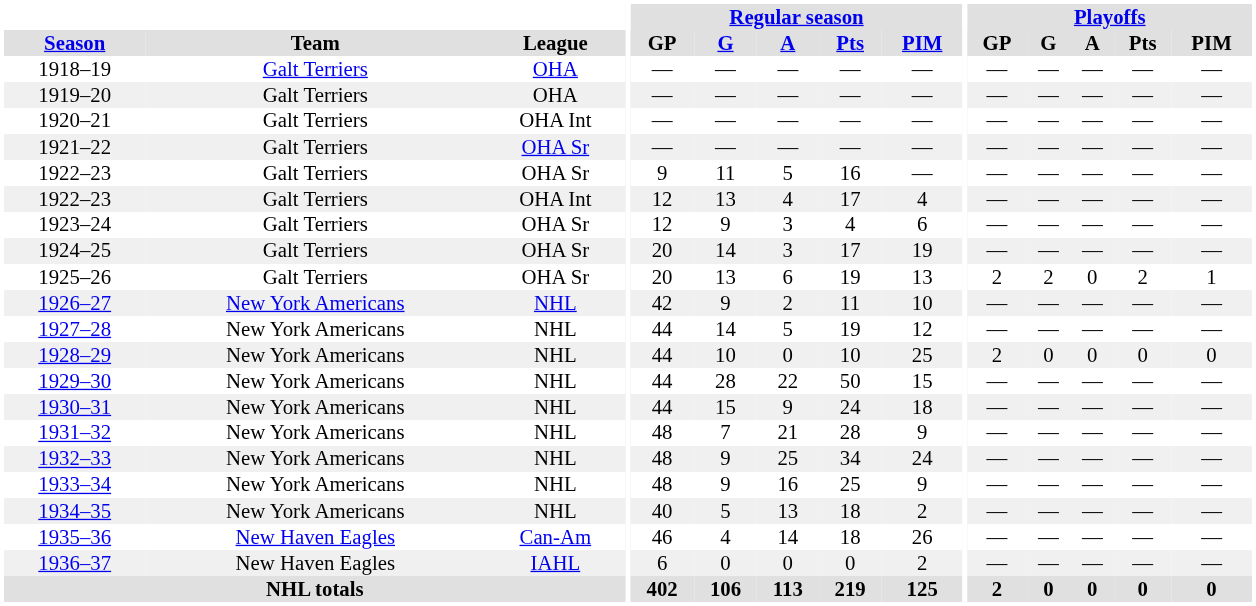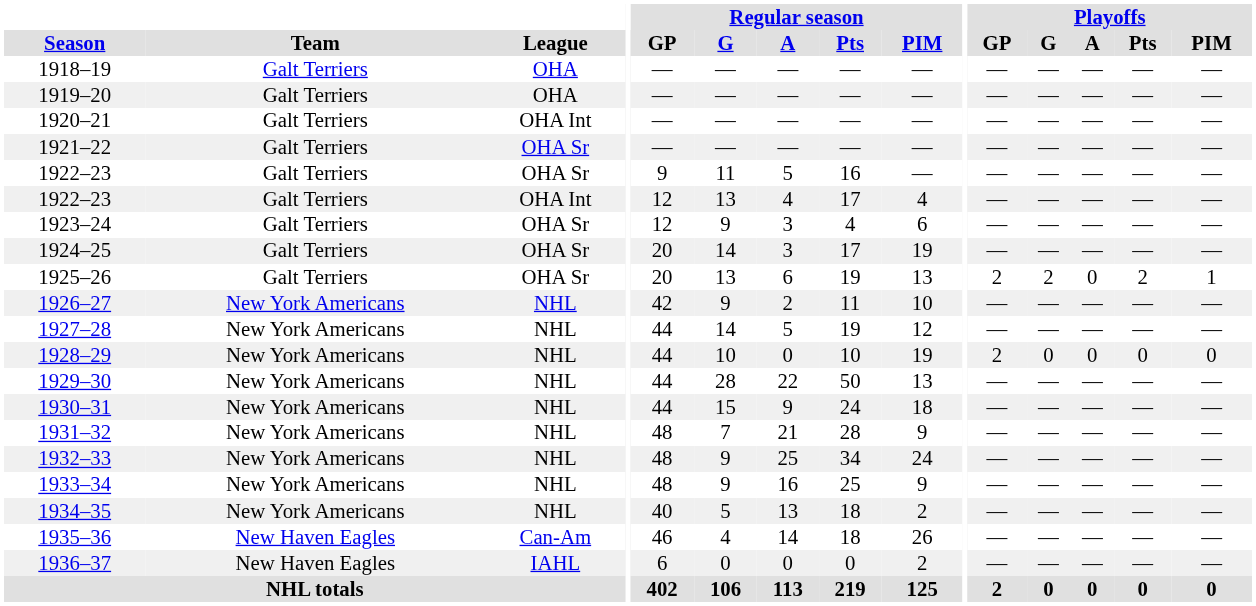1928–29 | Regular season / PIM: 25 -> 19
1929–30 | Regular season / PIM: 15 -> 13
